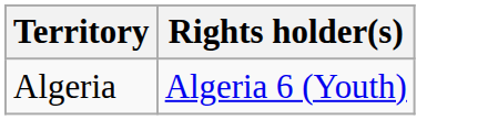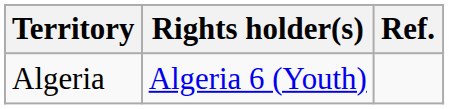+ column: Ref.
